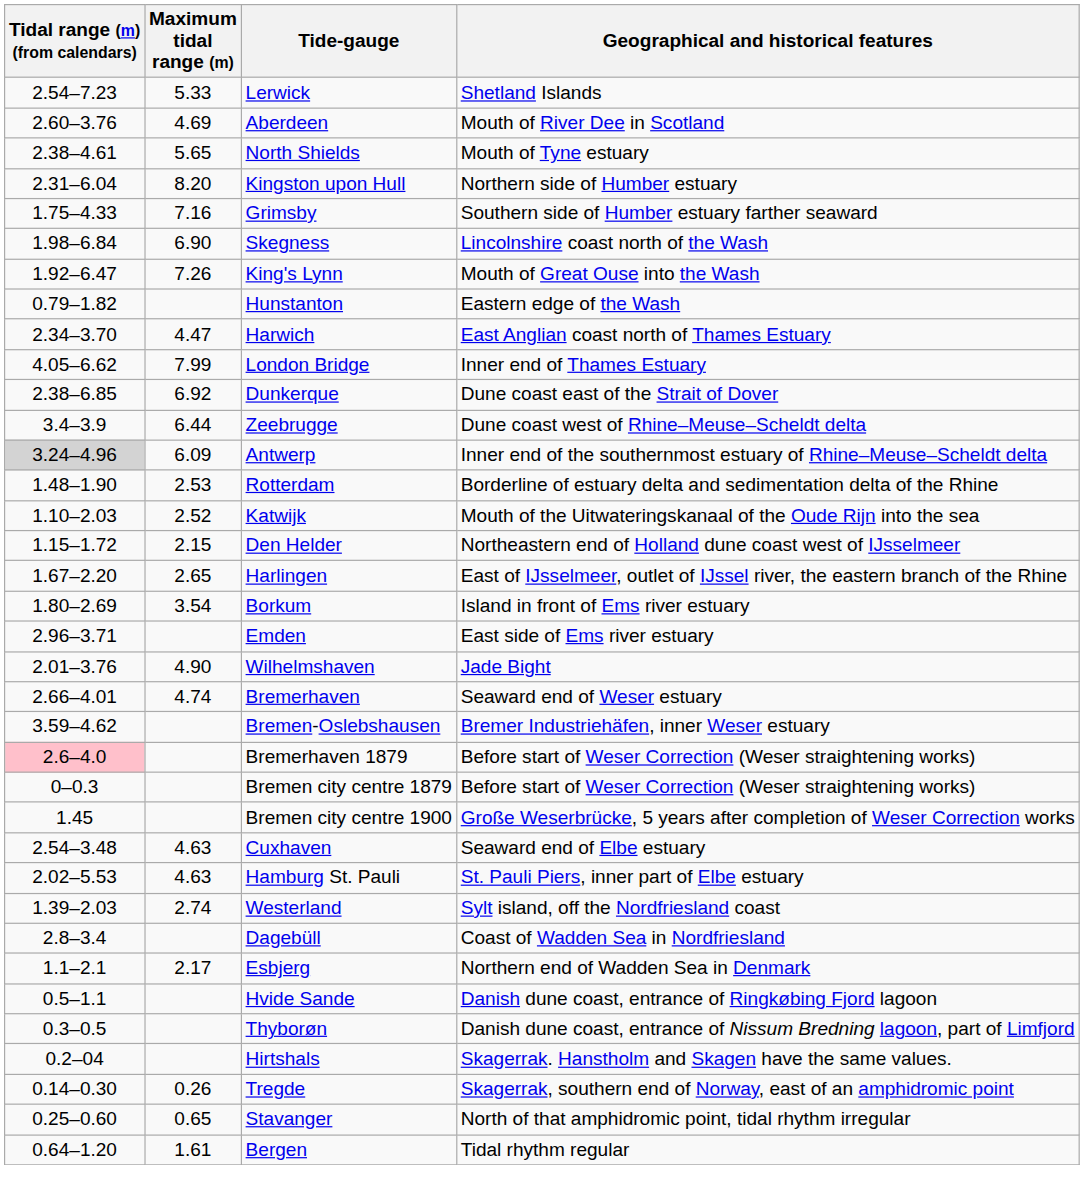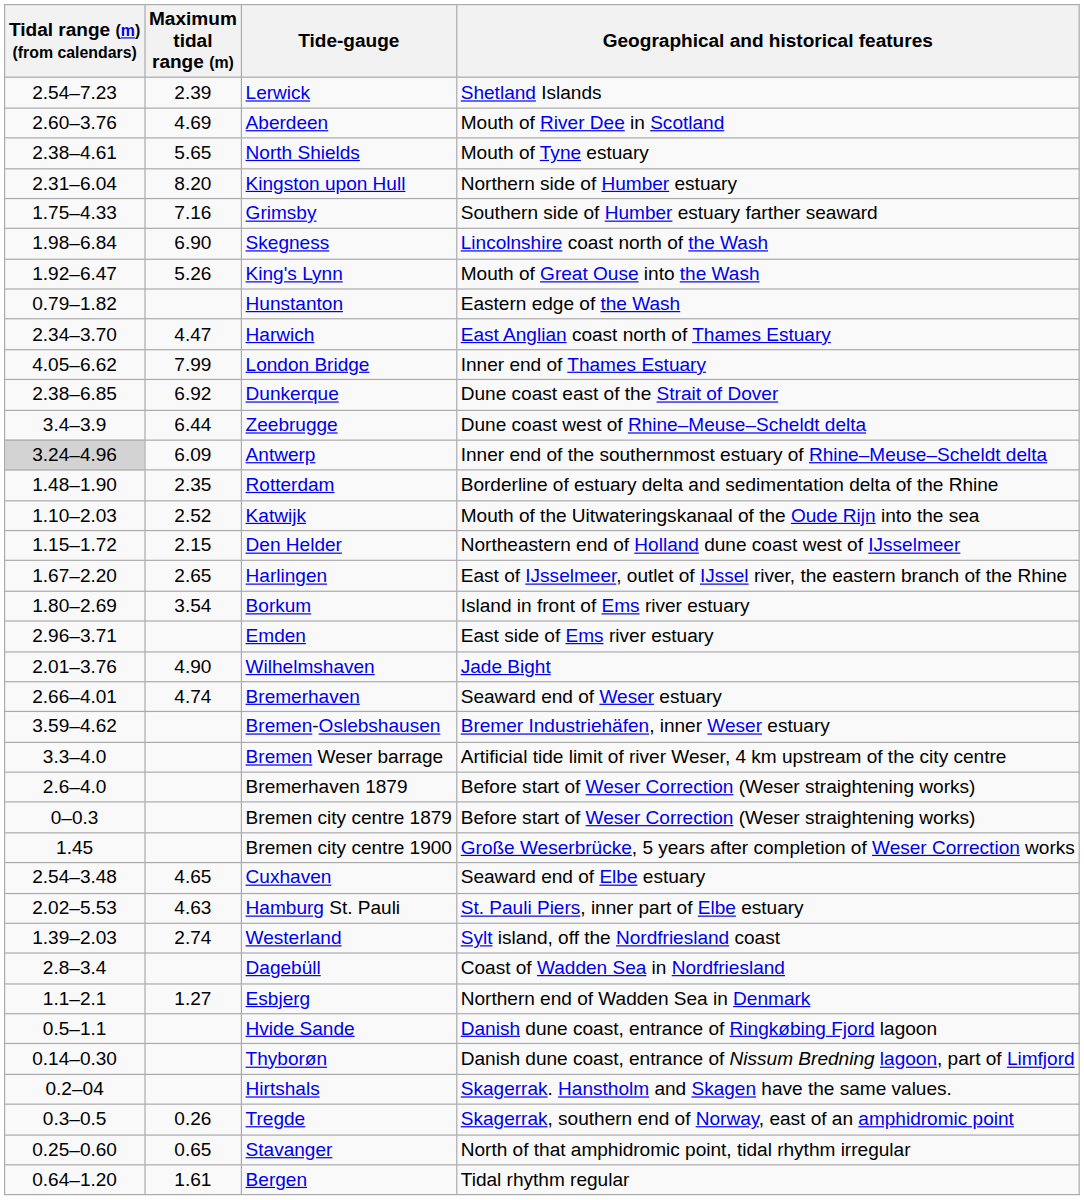Lerwick | Maximum tidal range (m): 5.33 -> 2.39
King's Lynn | Maximum tidal range (m): 7.26 -> 5.26
Rotterdam | Maximum tidal range (m): 2.53 -> 2.35
+ row: 3.3–4.0 | Bremen Weser barrage | Artificial tide limit of river Weser, 4 km upstream of the city centre
Bremerhaven 1879 | Tidal range (m) (from calendars): pink background -> no background
Cuxhaven | Maximum tidal range (m): 4.63 -> 4.65
Esbjerg | Maximum tidal range (m): 2.17 -> 1.27
Thyborøn | Tidal range (m) (from calendars): 0.3–0.5 -> 0.14–0.30
Tregde | Tidal range (m) (from calendars): 0.14–0.30 -> 0.3–0.5
